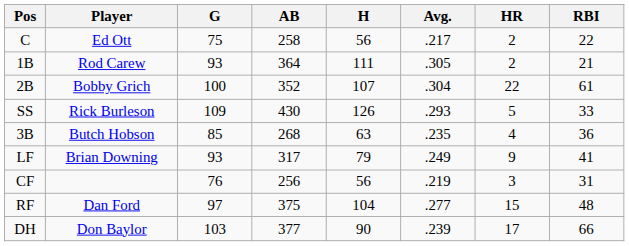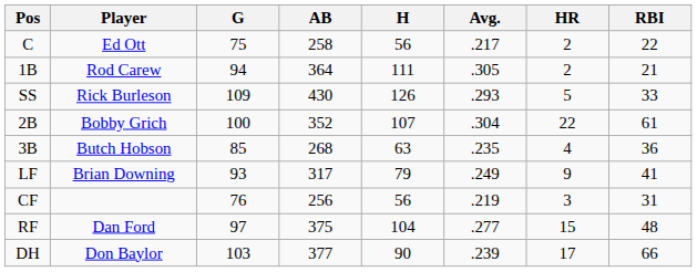1B | G: 93 -> 94
rows swapped: 2B <-> SS
